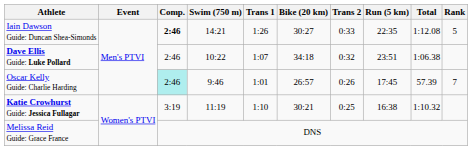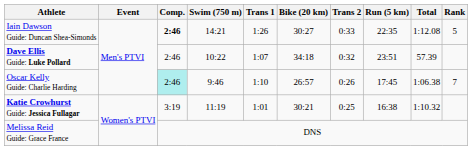Dave Ellis Guide: Luke Pollard | Total: 1:06.38 -> 57.39
Oscar Kelly Guide: Charlie Harding | Trans 1: 1:01 -> 1:10
Oscar Kelly Guide: Charlie Harding | Total: 57.39 -> 1:06.38
Katie Crowhurst Guide: Jessica Fullagar | Trans 1: 1:10 -> 1:01
